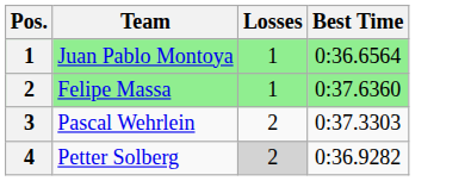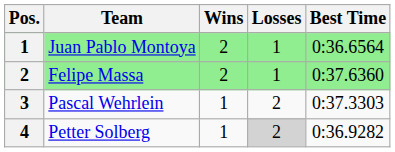+ column: Wins | 2 | 2 | 1 | 1
